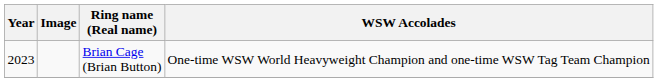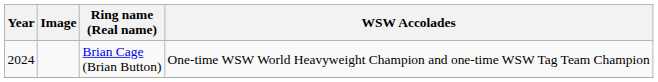Brian Cage (Brian Button) | Year: 2023 -> 2024
